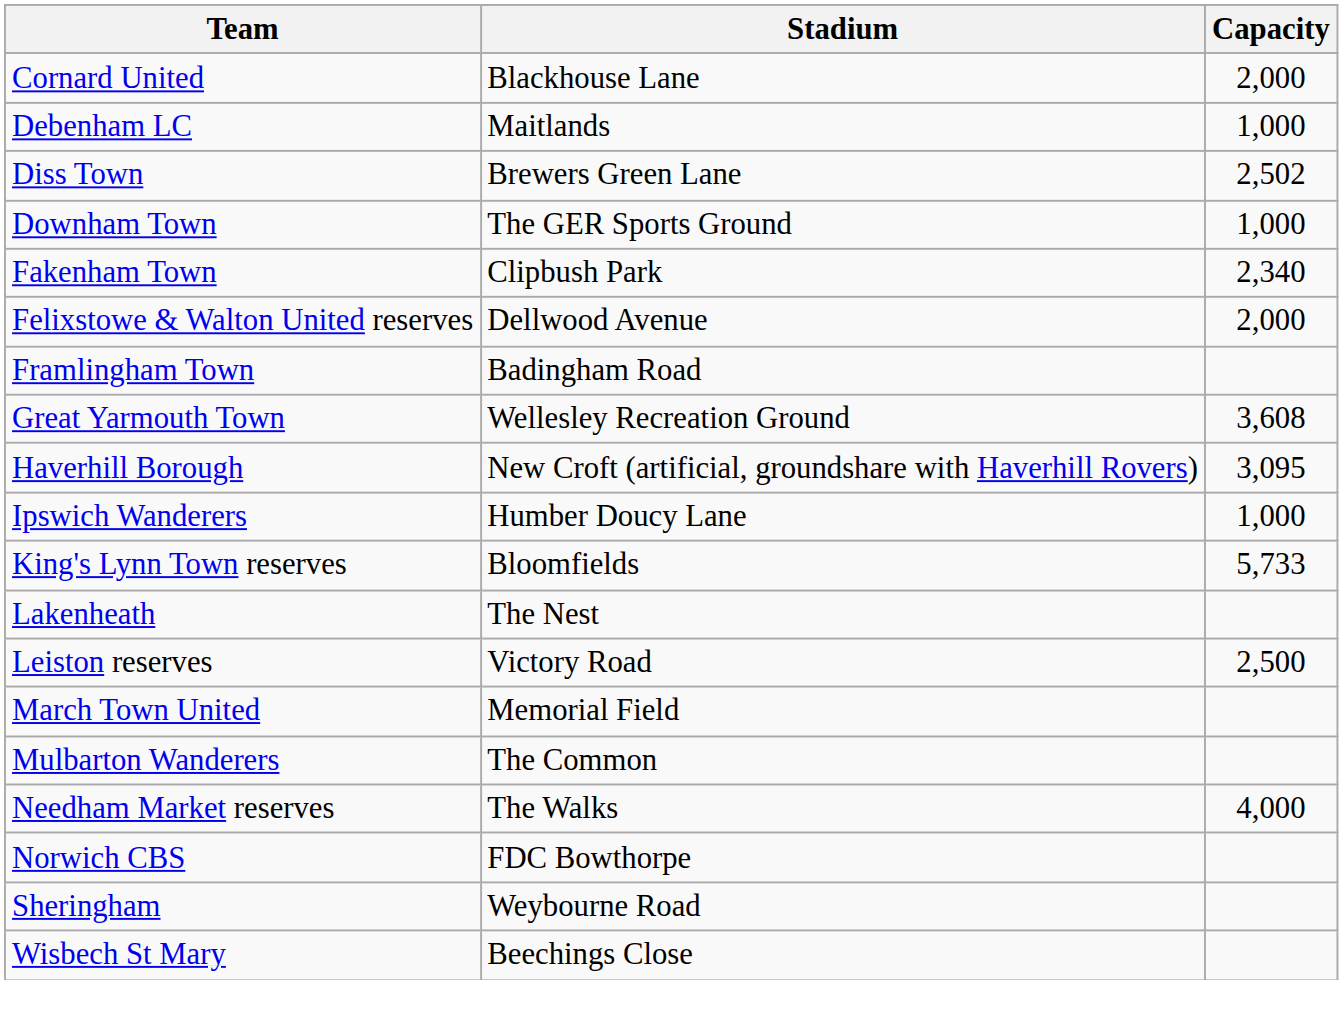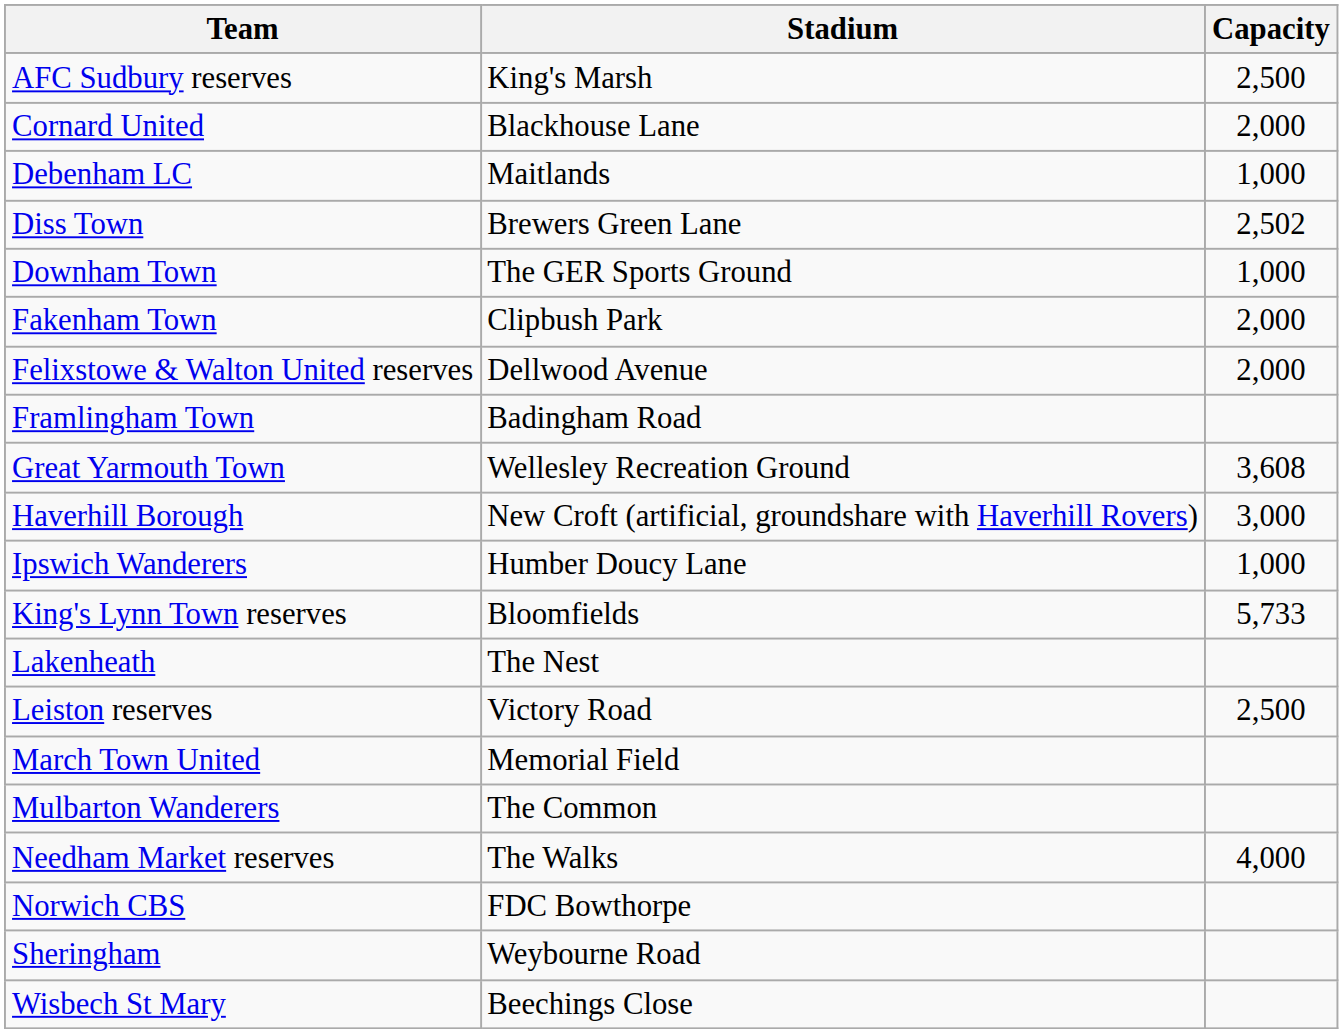+ row: AFC Sudbury reserves | King's Marsh | 2,500
Fakenham Town | Capacity: 2,340 -> 2,000
Haverhill Borough | Capacity: 3,095 -> 3,000
